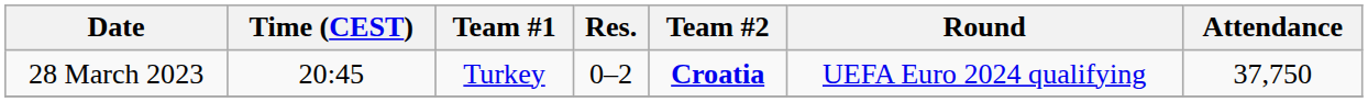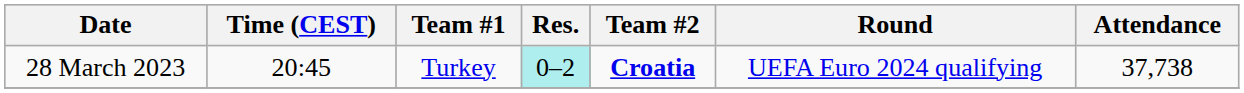28 March 2023 | Res.: no background -> paleturquoise background
28 March 2023 | Attendance: 37,750 -> 37,738
